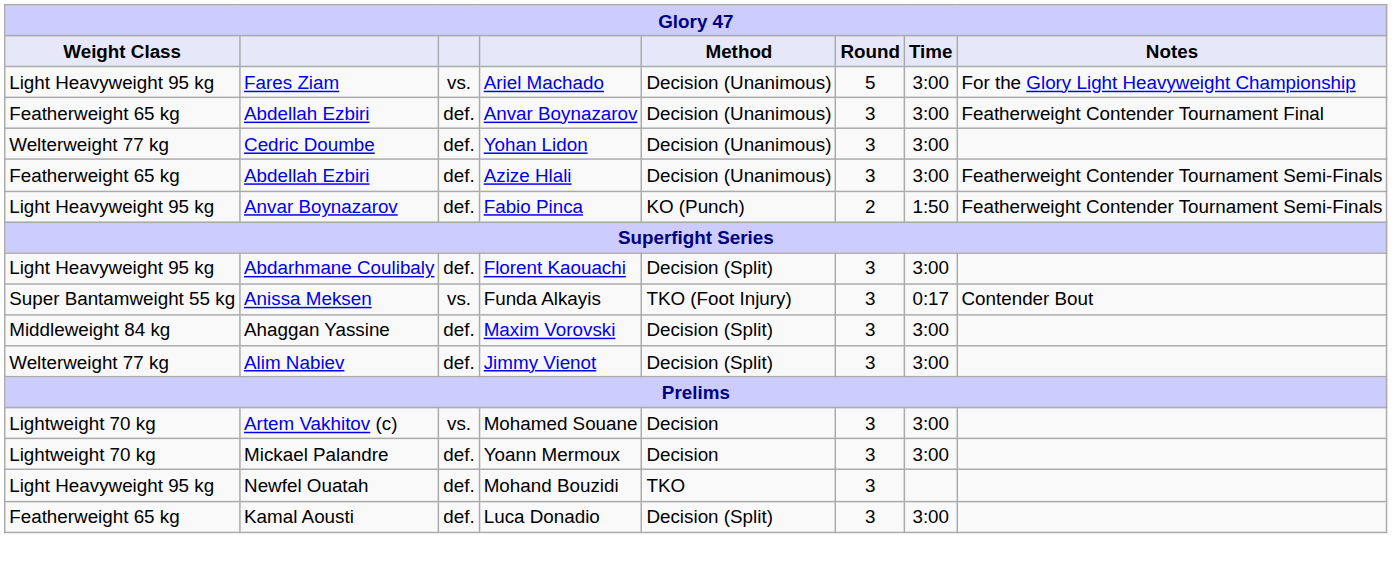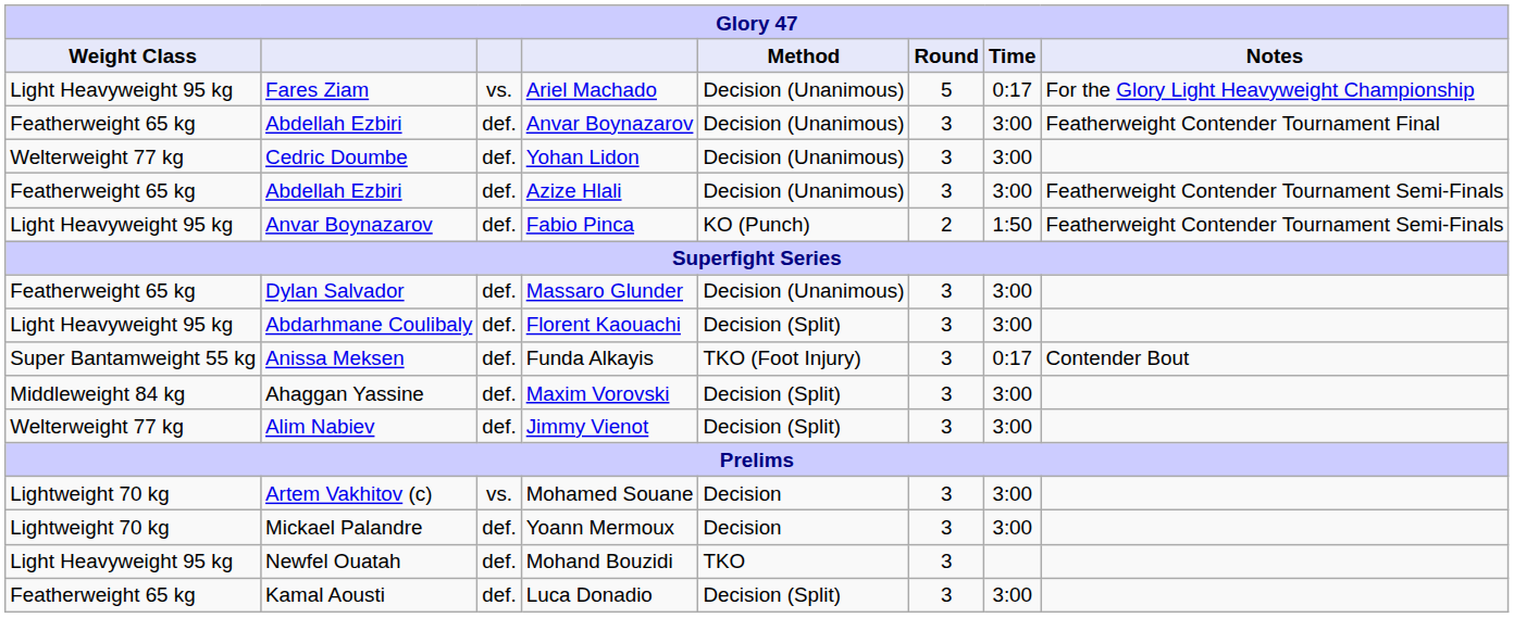Ariel Machado | Time: 3:00 -> 0:17
+ row: Featherweight 65 kg | Dylan Salvador | def. | Massaro Glunder | Decision (Unanimous) | 3 | 3:00
Funda Alkayis | column 3: vs. -> def.
